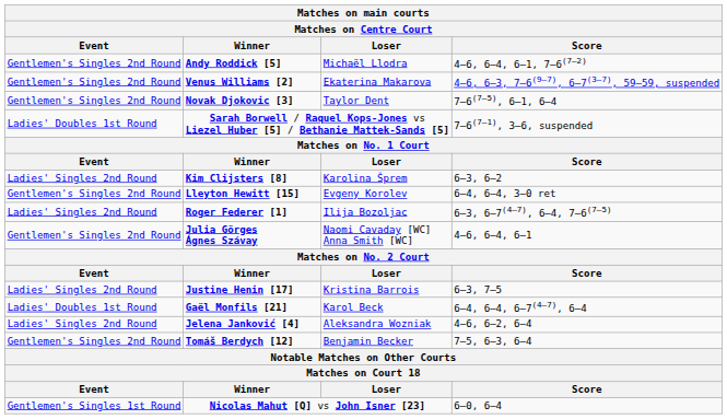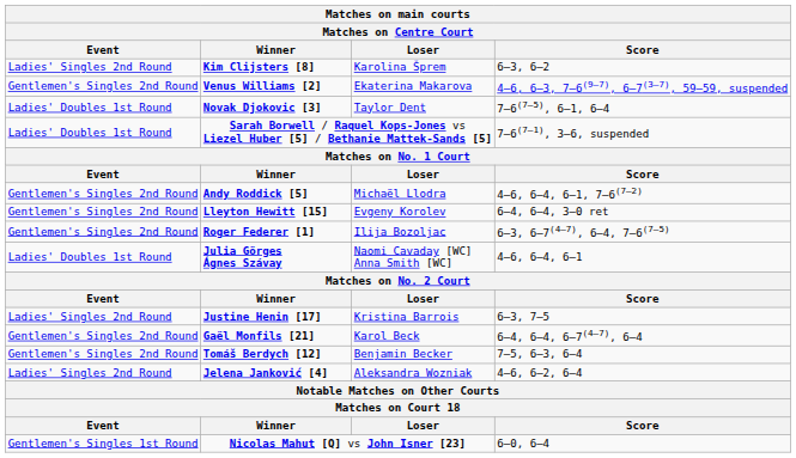rows swapped: Andy Roddick [5] <-> Kim Clijsters [8]
Novak Djokovic [3] | Event: Gentlemen's Singles 2nd Round -> Ladies' Doubles 1st Round
Roger Federer [1] | Event: Ladies' Singles 2nd Round -> Gentlemen's Singles 2nd Round
Julia Görges Ágnes Szávay | Event: Gentlemen's Singles 2nd Round -> Ladies' Doubles 1st Round
Gaël Monfils [21] | Event: Ladies' Doubles 1st Round -> Gentlemen's Singles 2nd Round
rows swapped: Tomáš Berdych [12] <-> Jelena Janković [4]
